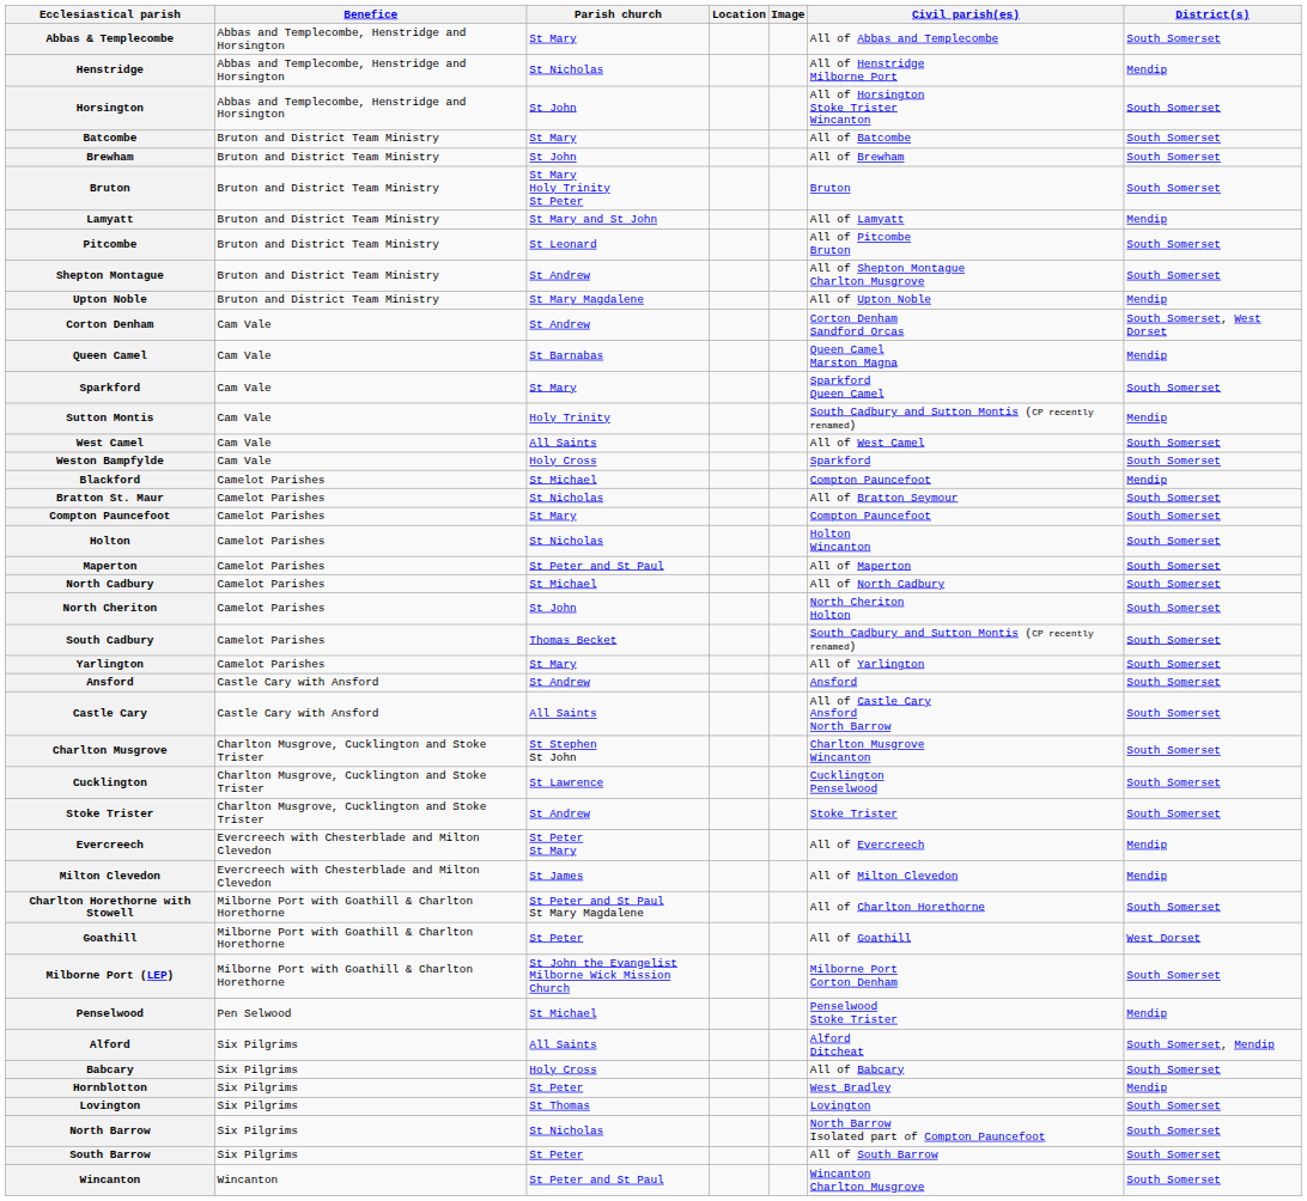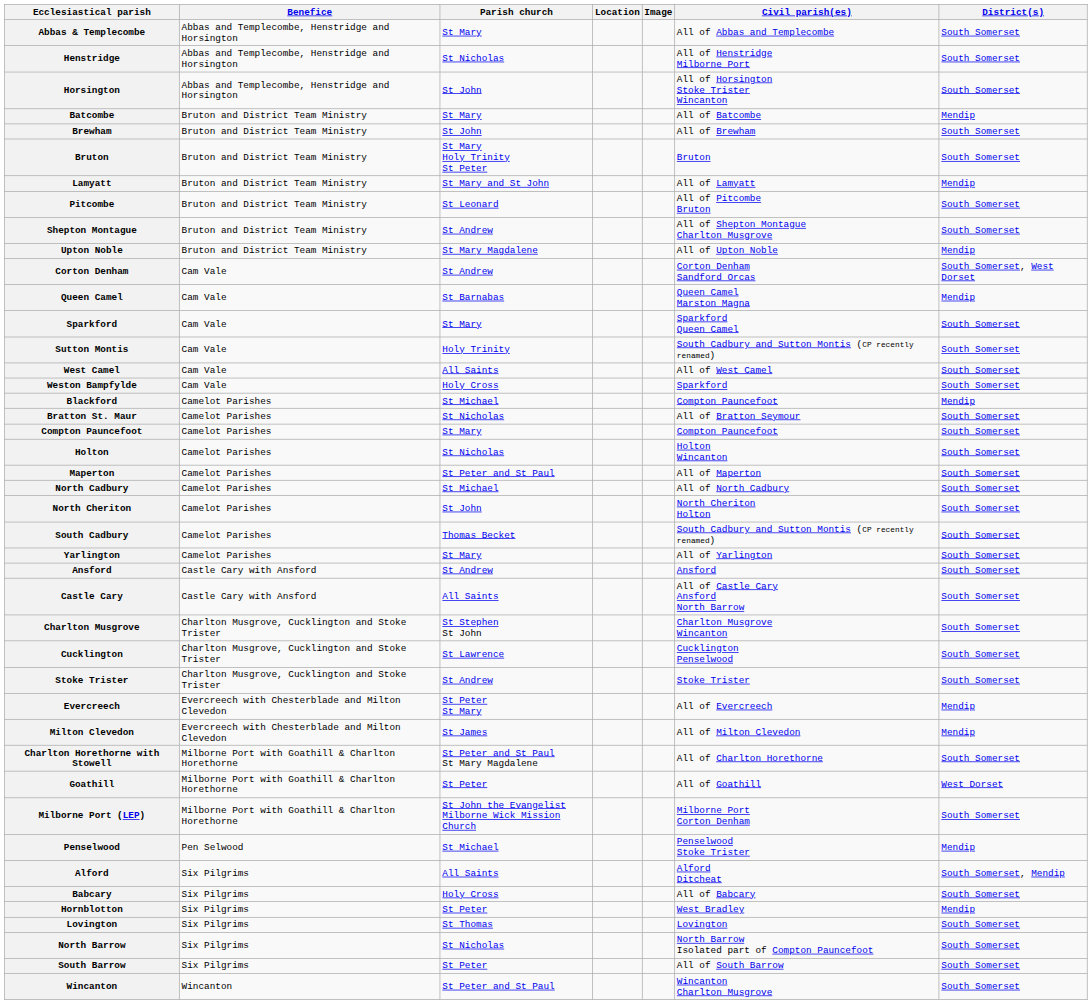Henstridge | District(s): Mendip -> South Somerset
Batcombe | District(s): South Somerset -> Mendip
Sutton Montis | District(s): Mendip -> South Somerset
